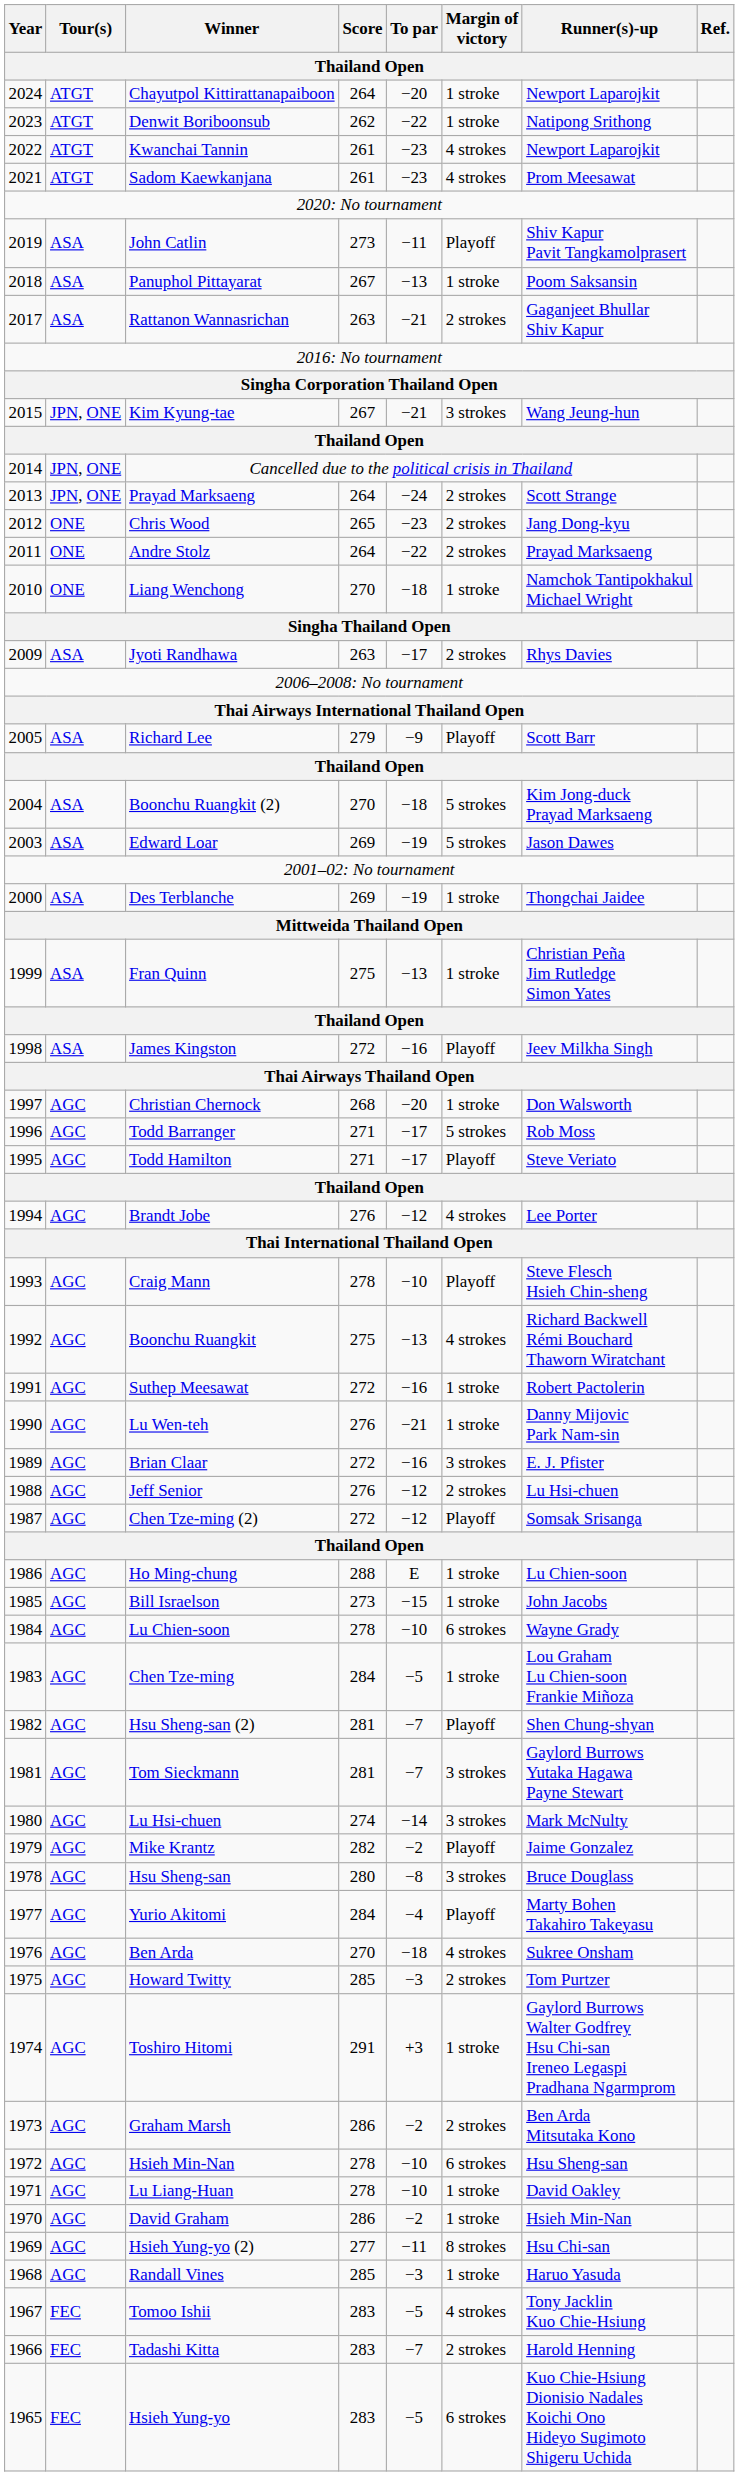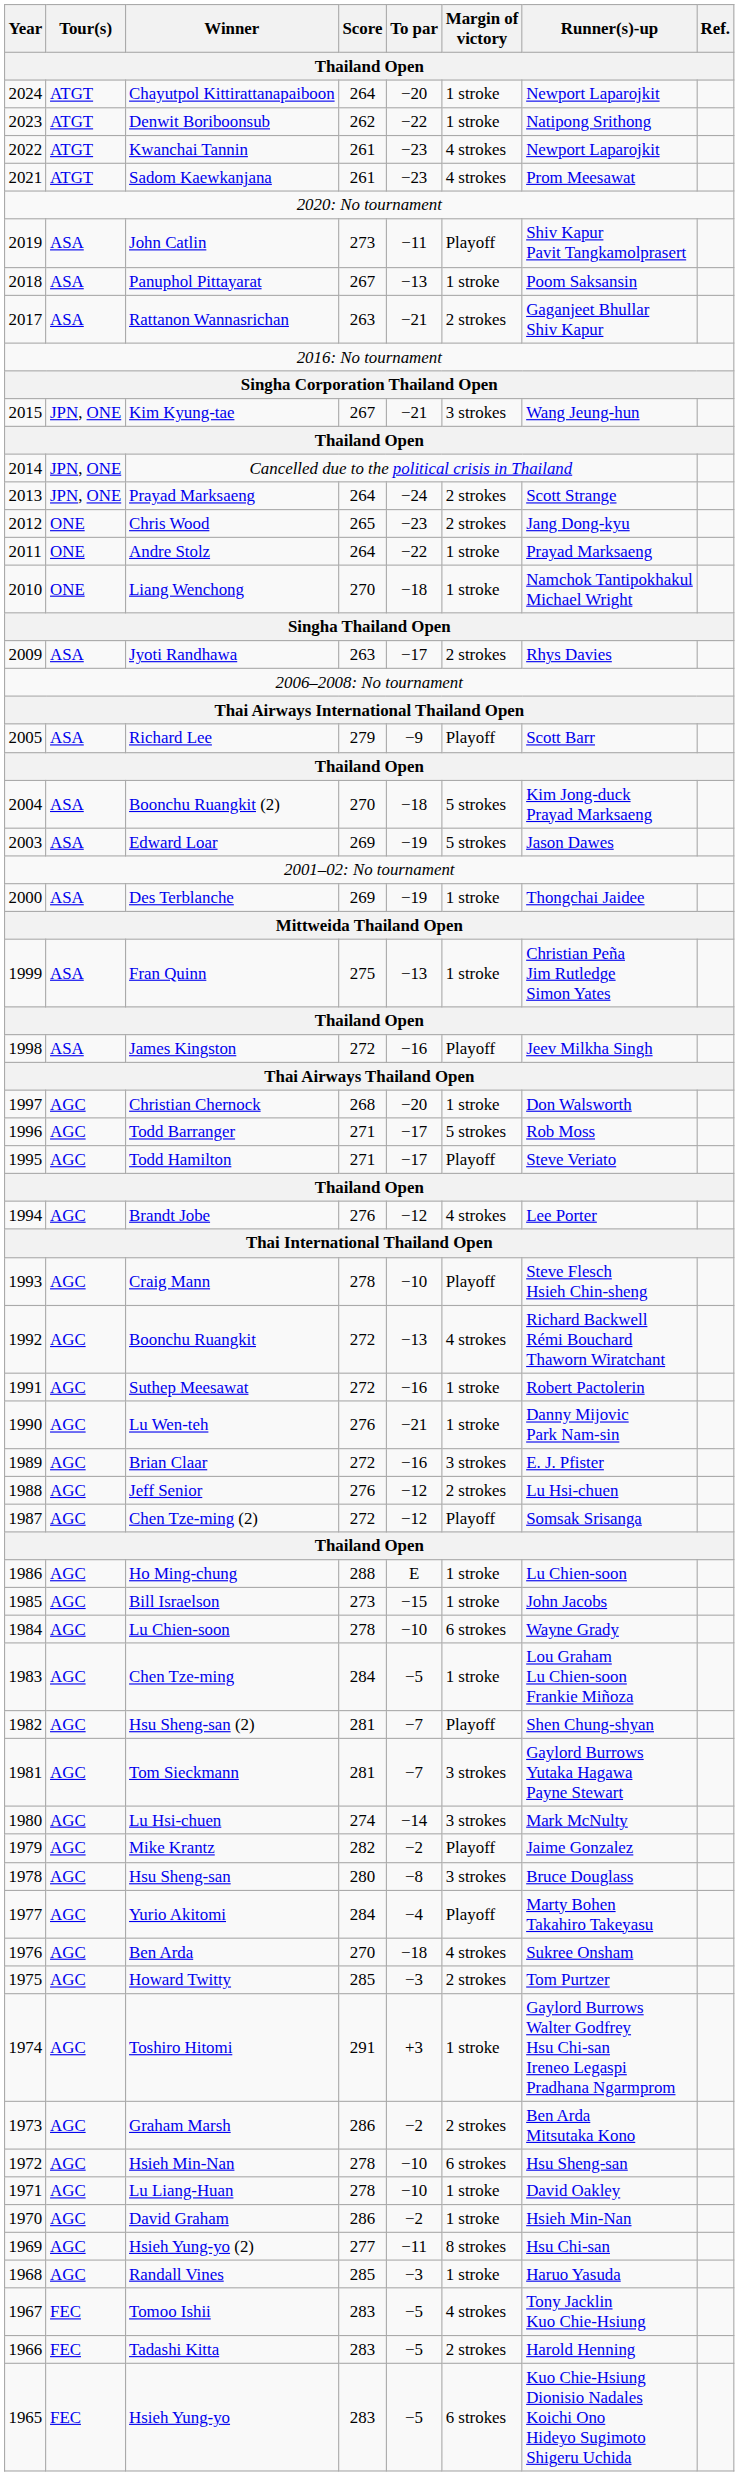Andre Stolz | Margin of victory: 2 strokes -> 1 stroke
Boonchu Ruangkit | Score: 275 -> 272
Tadashi Kitta | To par: −7 -> −5
